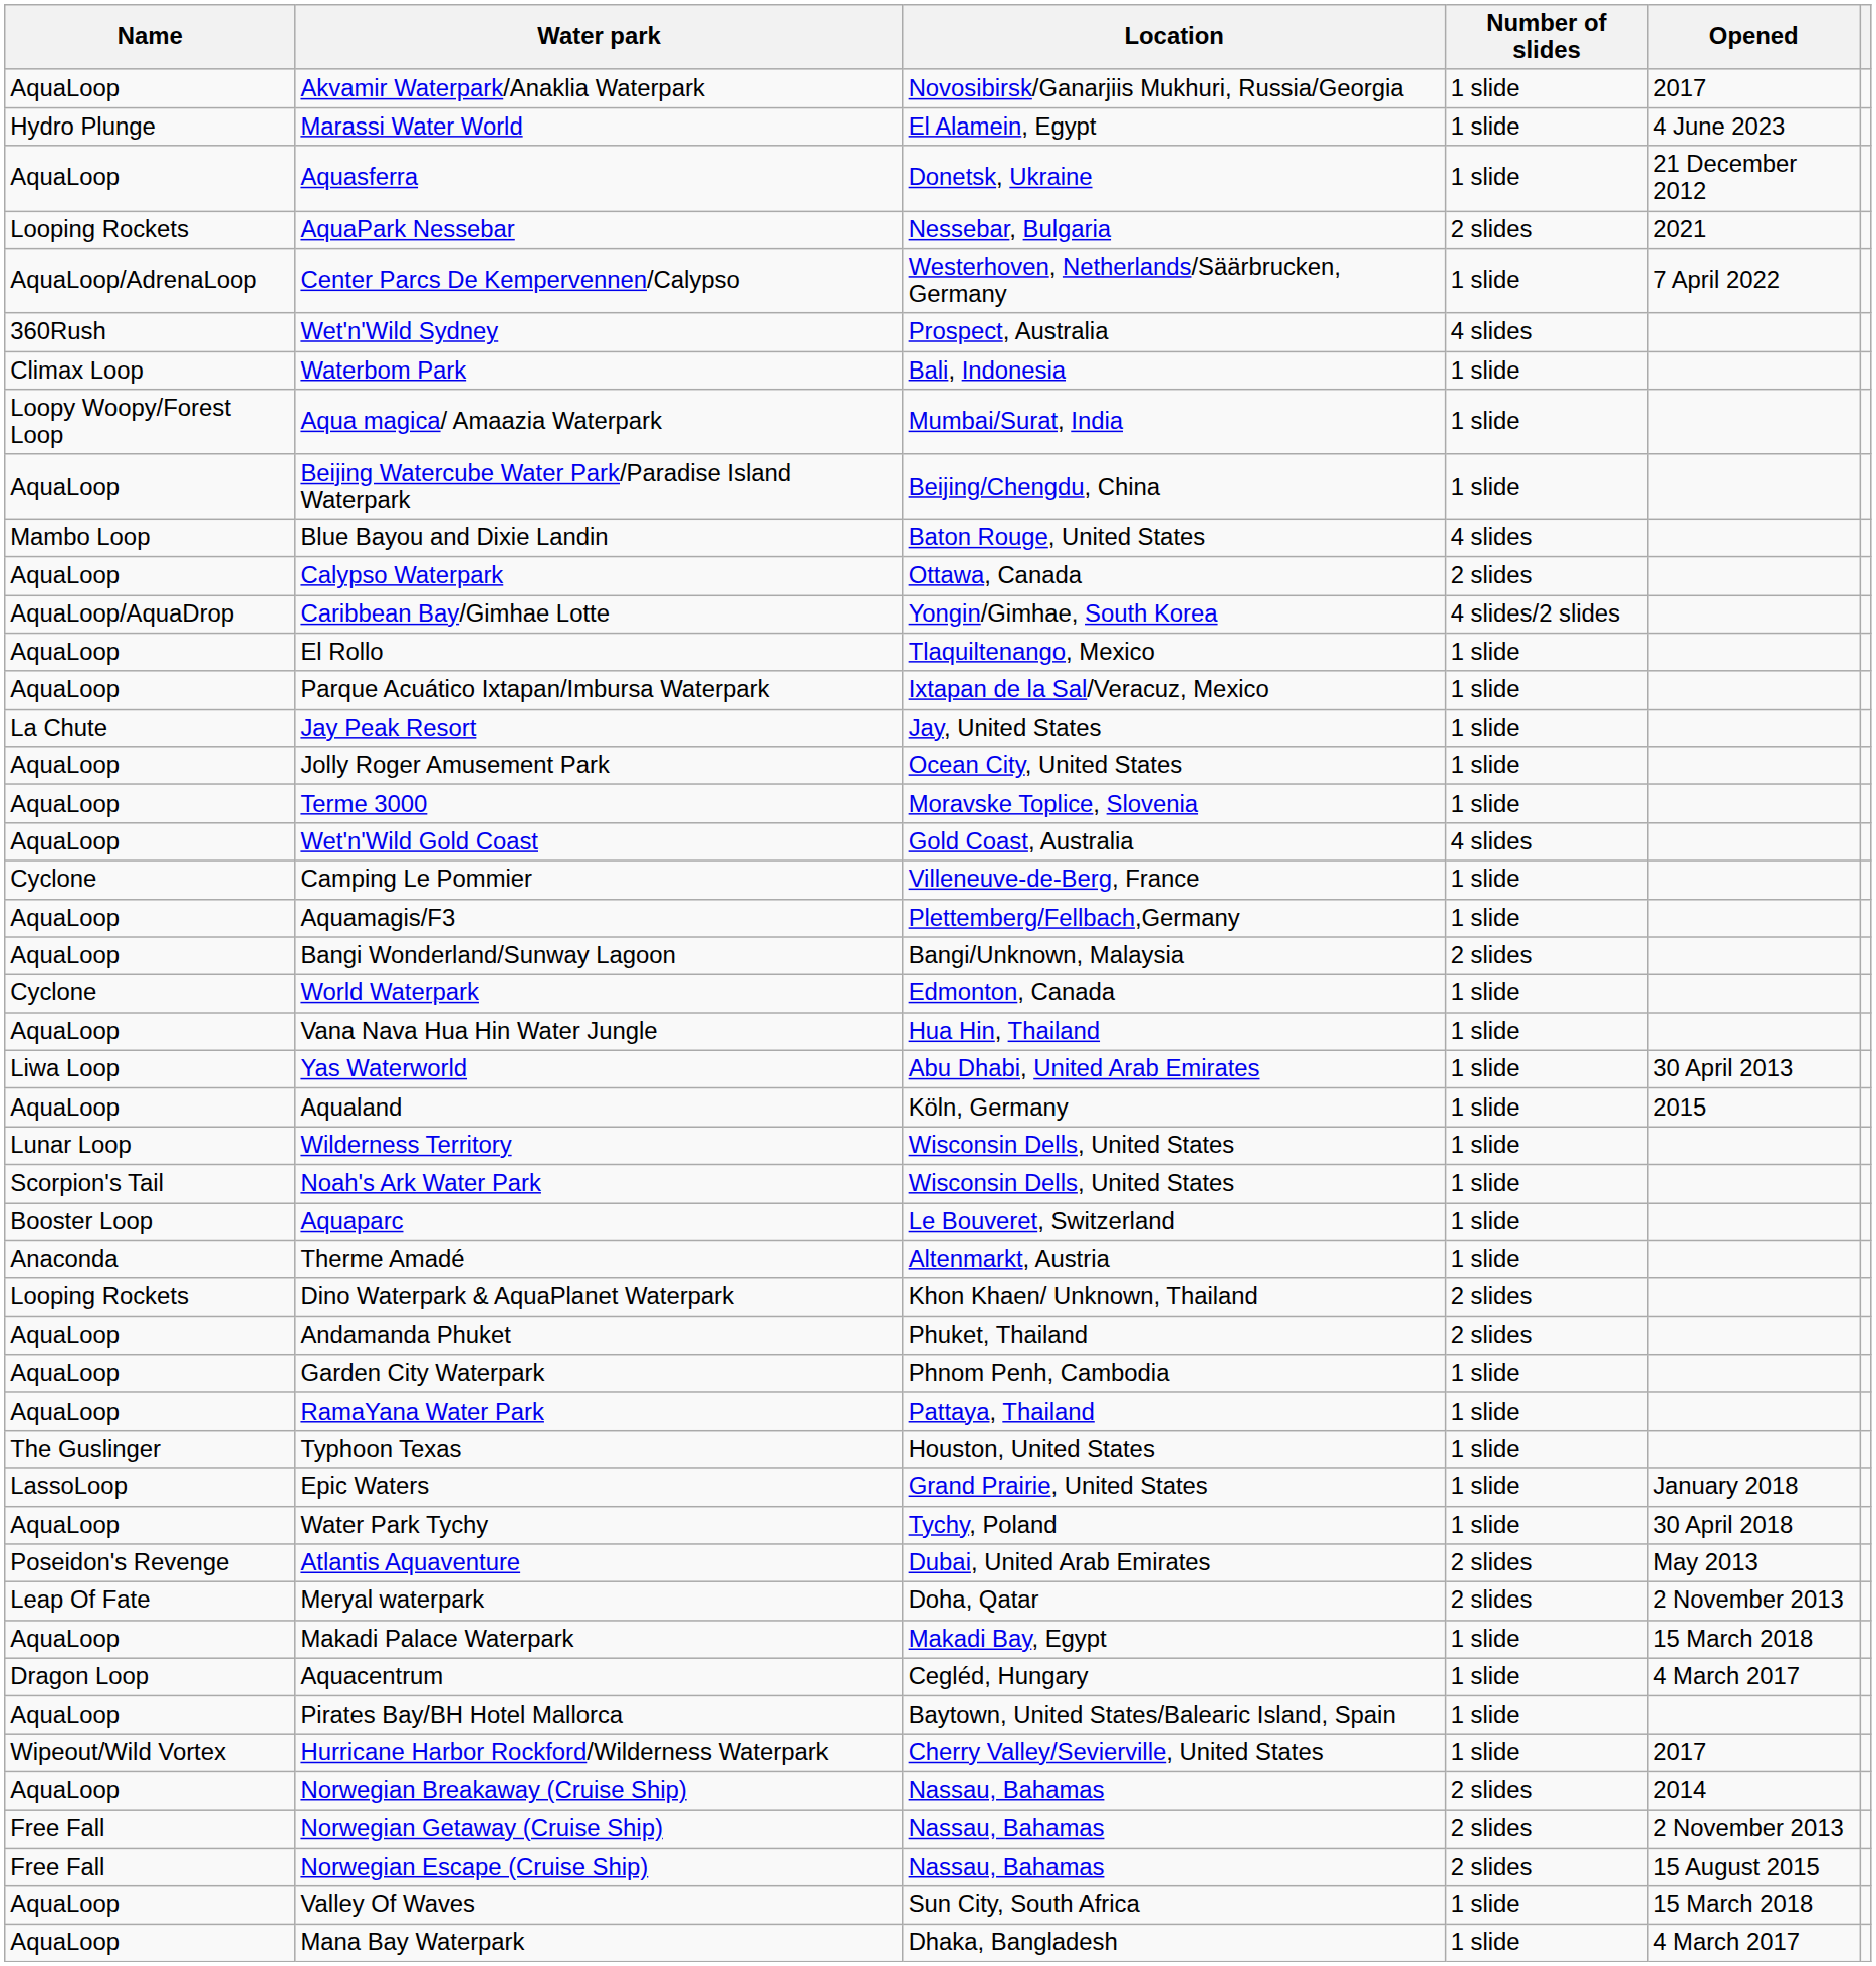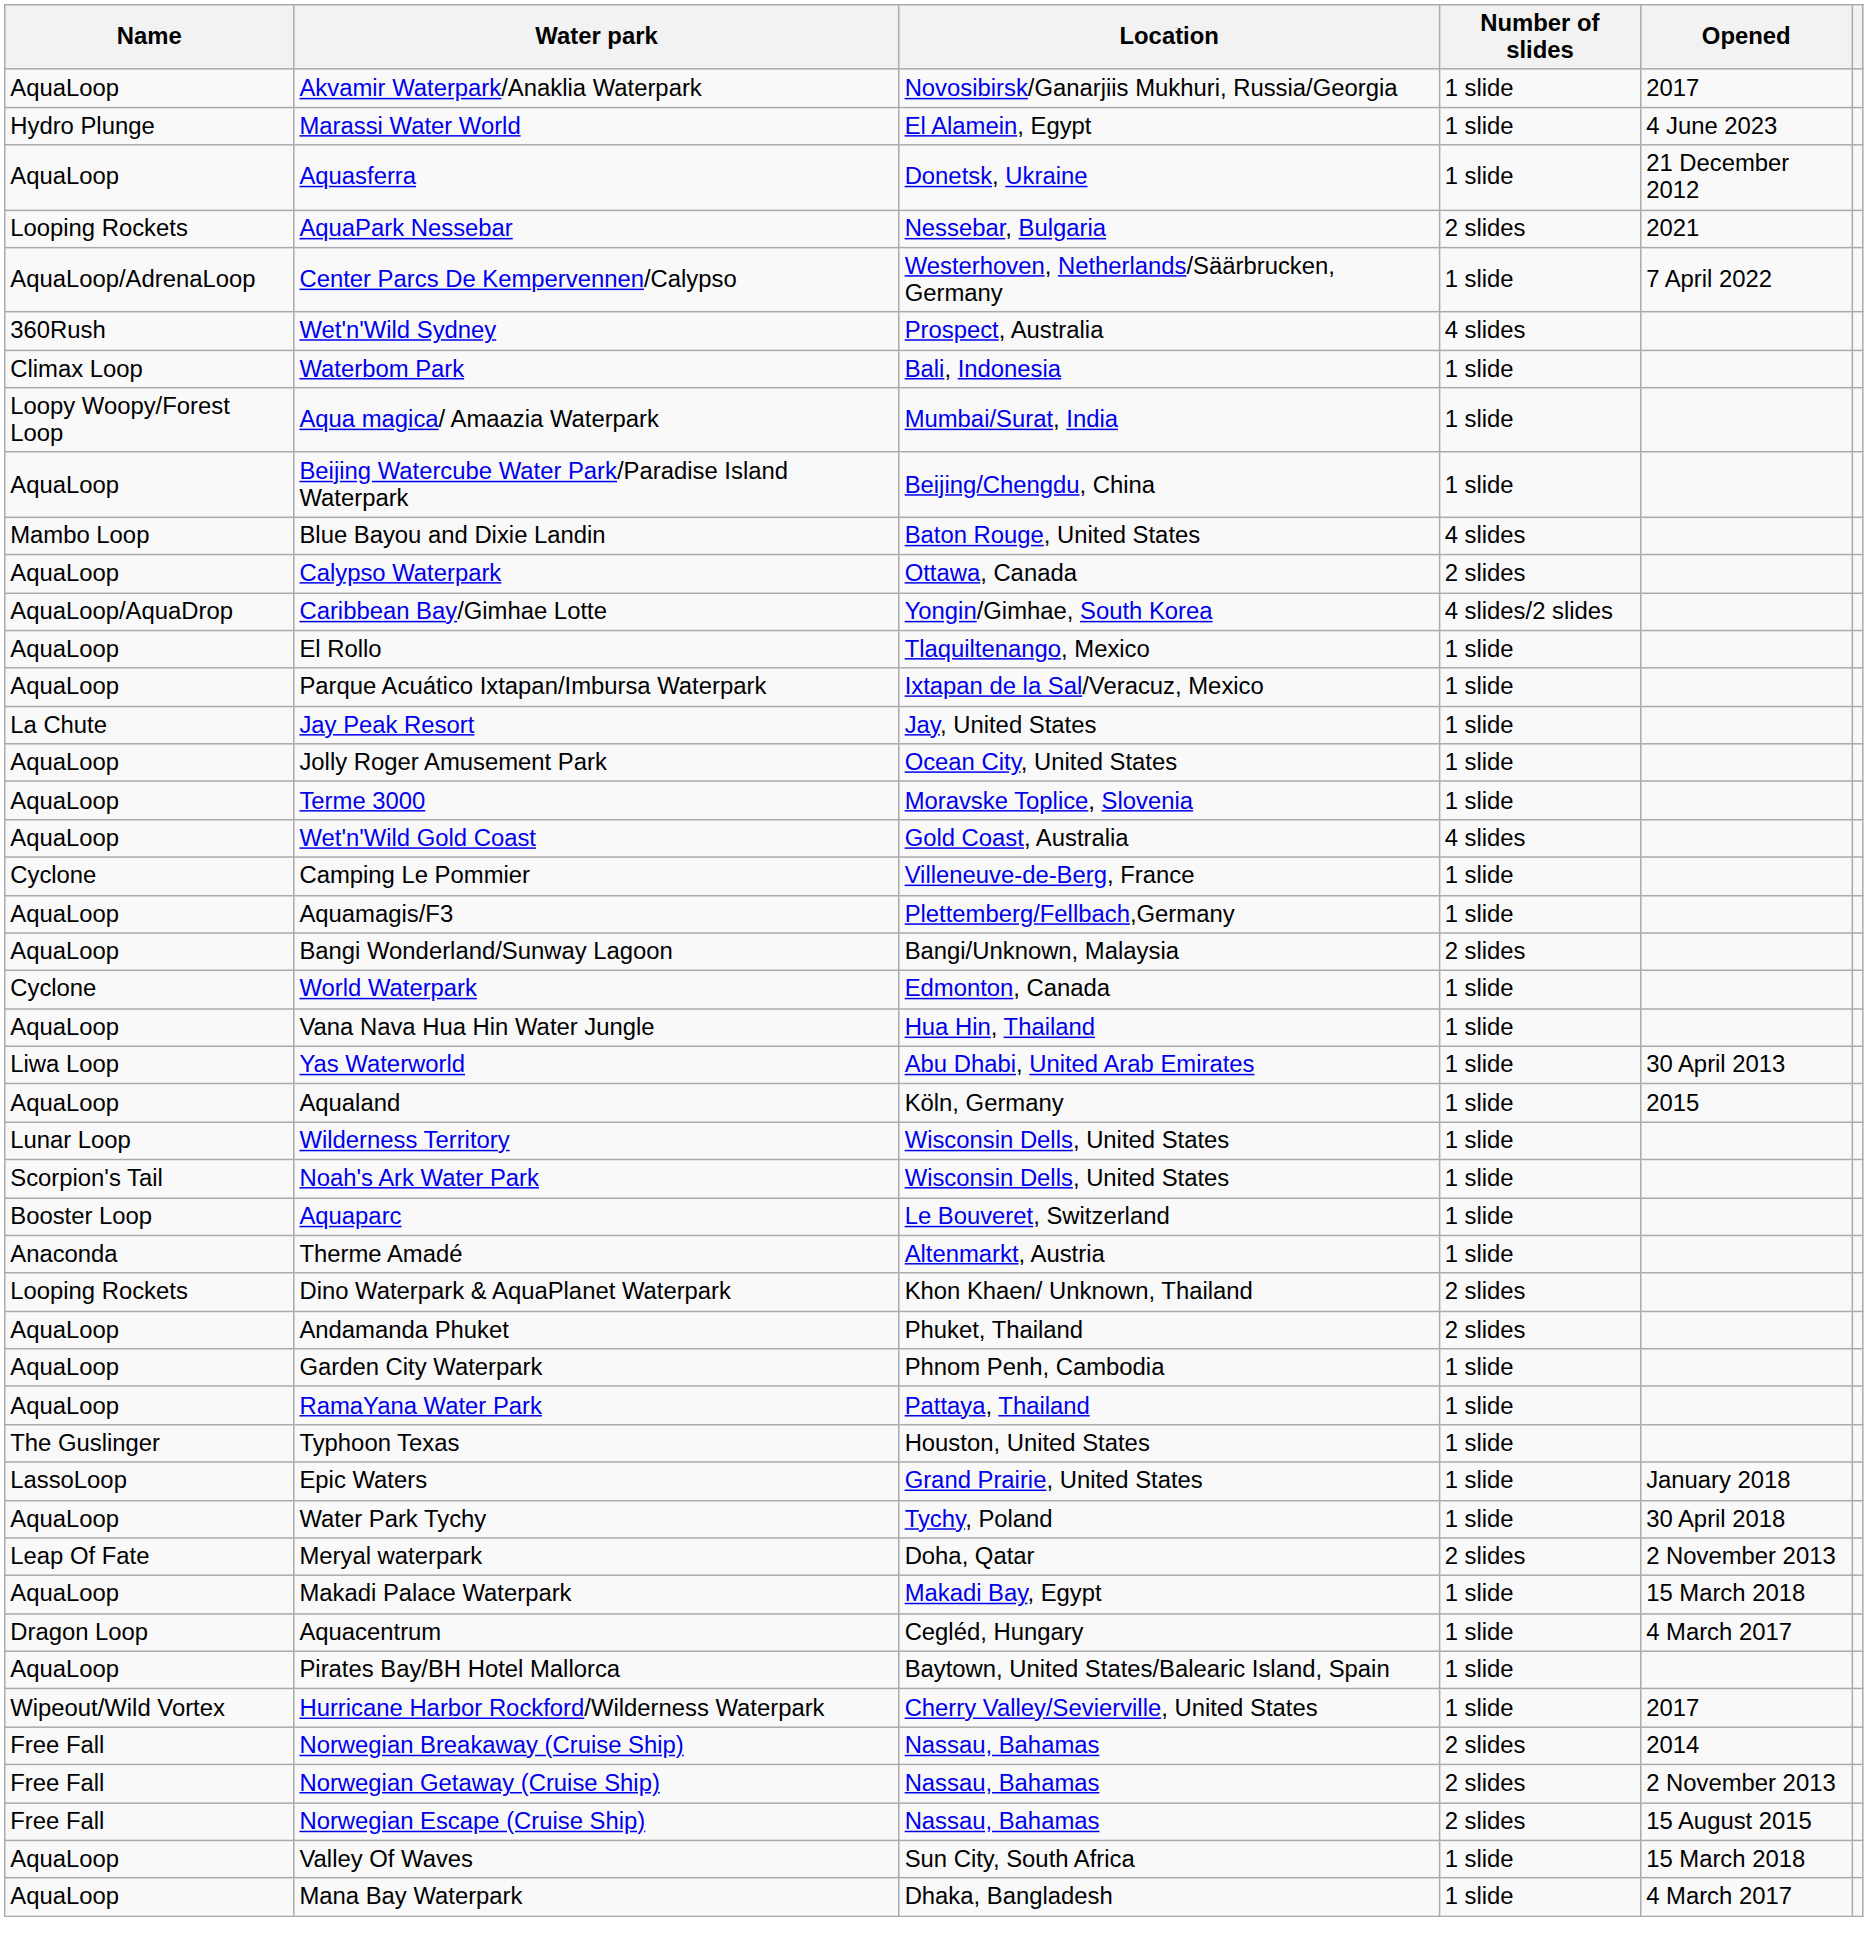- row: Poseidon's Revenge | Atlantis Aquaventure | Dubai, United Arab Emirates | 2 slides | May 2013
Norwegian Breakaway (Cruise Ship) | Name: AquaLoop -> Free Fall
